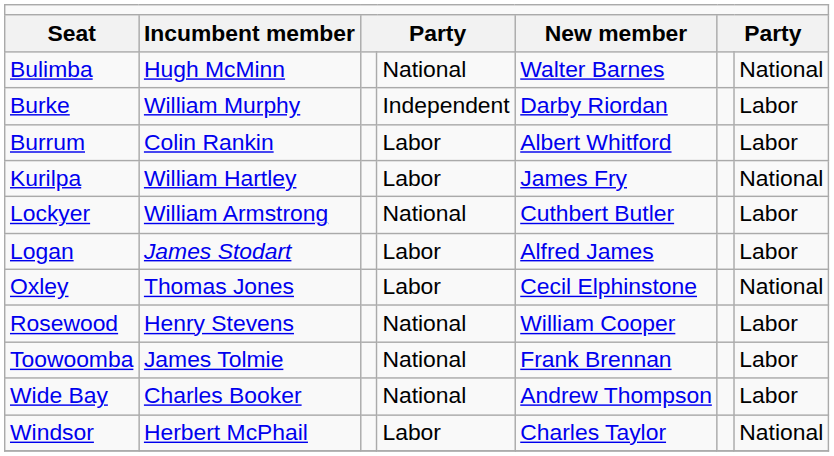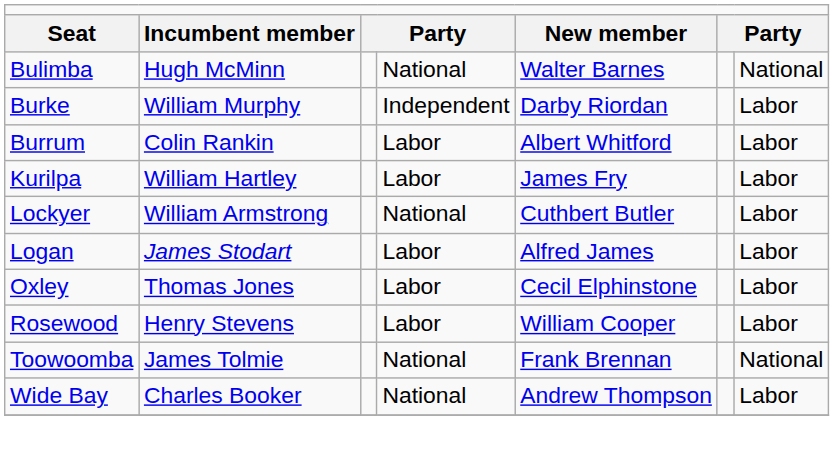Kurilpa | column 7: National -> Labor
Oxley | column 7: National -> Labor
Rosewood | column 4: National -> Labor
Toowoomba | column 7: Labor -> National
- row: Windsor | Herbert McPhail | Labor | Charles Taylor | National
